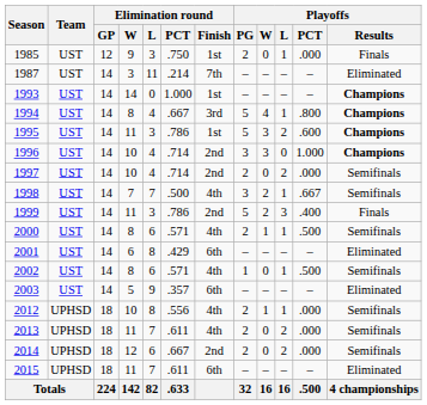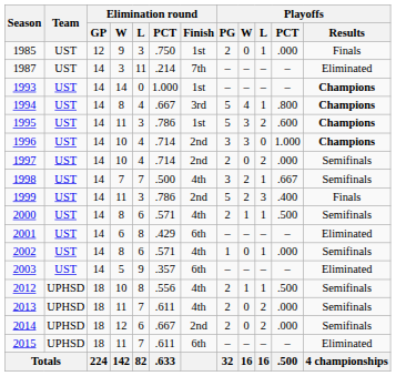2002 | Playoffs / PCT: .500 -> .000
2012 | Playoffs / PCT: .000 -> .500
